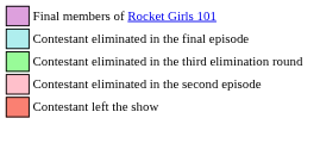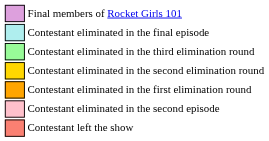+ row: Contestant eliminated in the second elimination round
+ row: Contestant eliminated in the first elimination round
